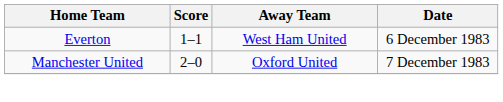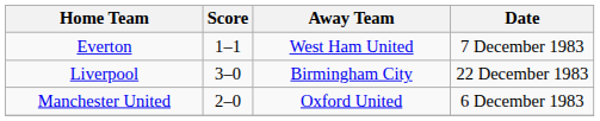Everton | Date: 6 December 1983 -> 7 December 1983
+ row: Liverpool | 3–0 | Birmingham City | 22 December 1983
Manchester United | Date: 7 December 1983 -> 6 December 1983
